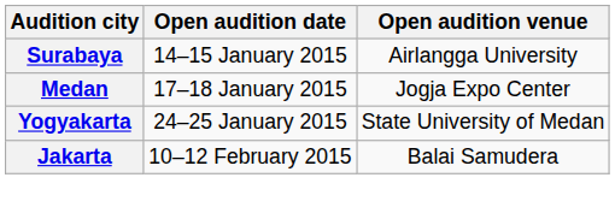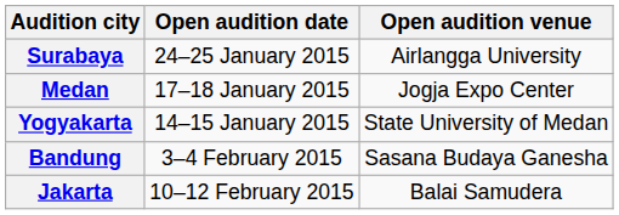Surabaya | Open audition date: 14–15 January 2015 -> 24–25 January 2015
Yogyakarta | Open audition date: 24–25 January 2015 -> 14–15 January 2015
+ row: Bandung | 3–4 February 2015 | Sasana Budaya Ganesha
